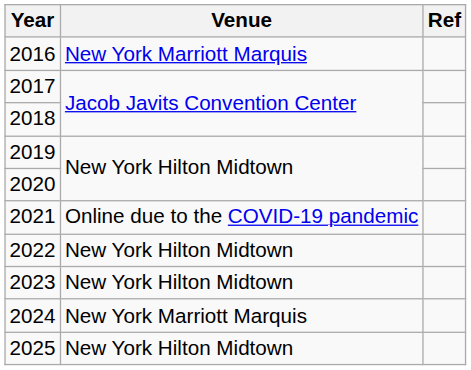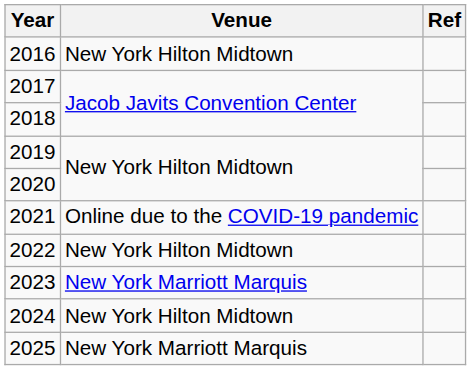2016 | Venue: New York Marriott Marquis -> New York Hilton Midtown
2023 | Venue: New York Hilton Midtown -> New York Marriott Marquis
2024 | Venue: New York Marriott Marquis -> New York Hilton Midtown
2025 | Venue: New York Hilton Midtown -> New York Marriott Marquis
